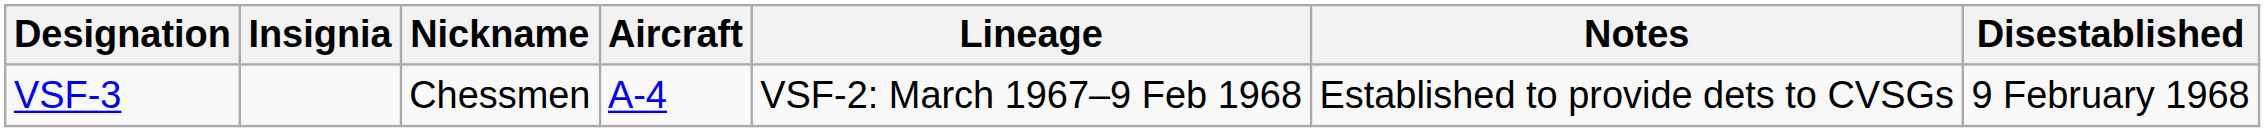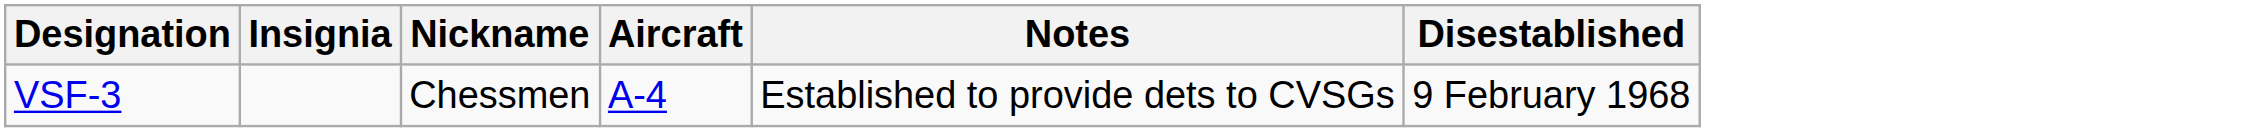- column: Lineage | VSF-2: March 1967–9 Feb 1968
